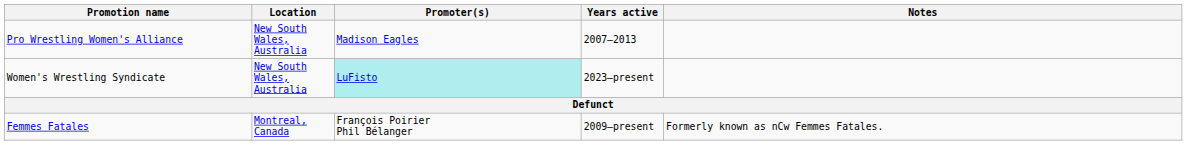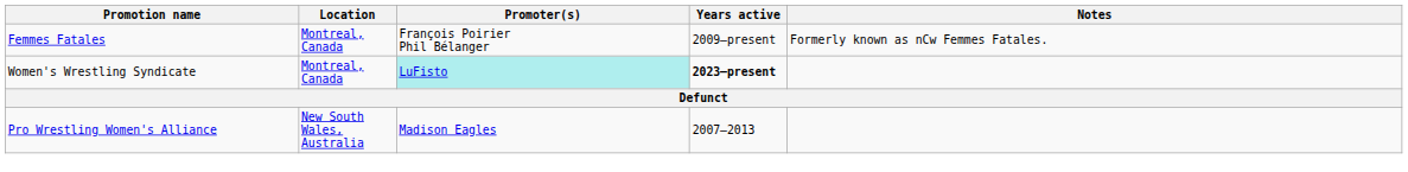rows swapped: Femmes Fatales <-> Pro Wrestling Women's Alliance
Women's Wrestling Syndicate | Location: New South Wales, Australia -> Montreal, Canada
Women's Wrestling Syndicate | Years active: normal -> bold
